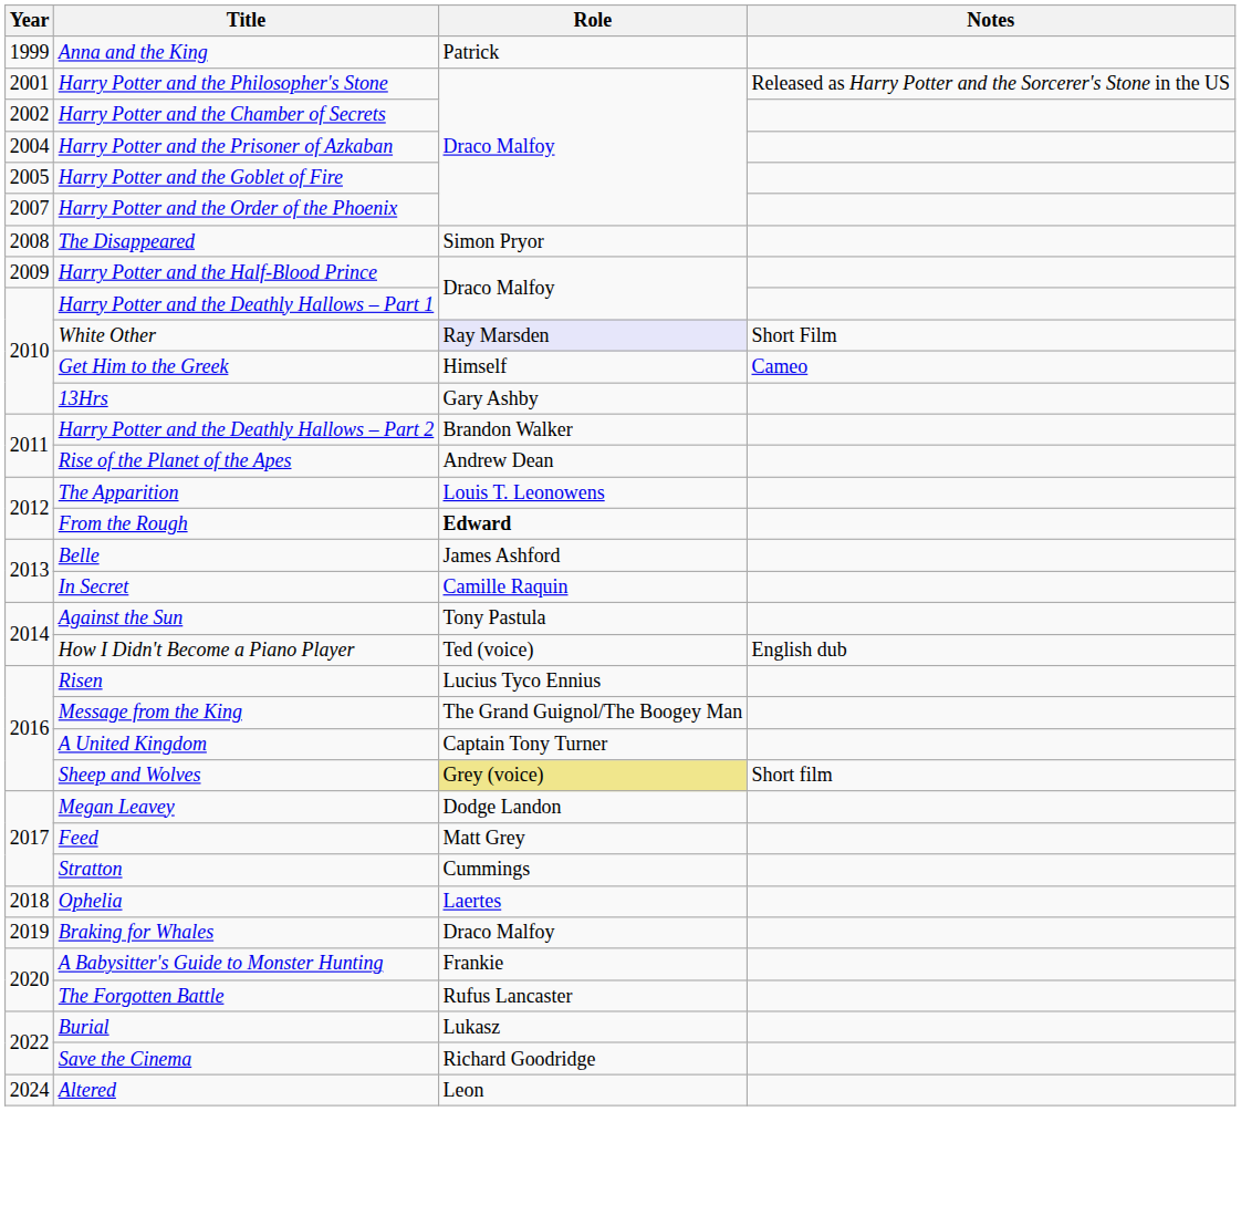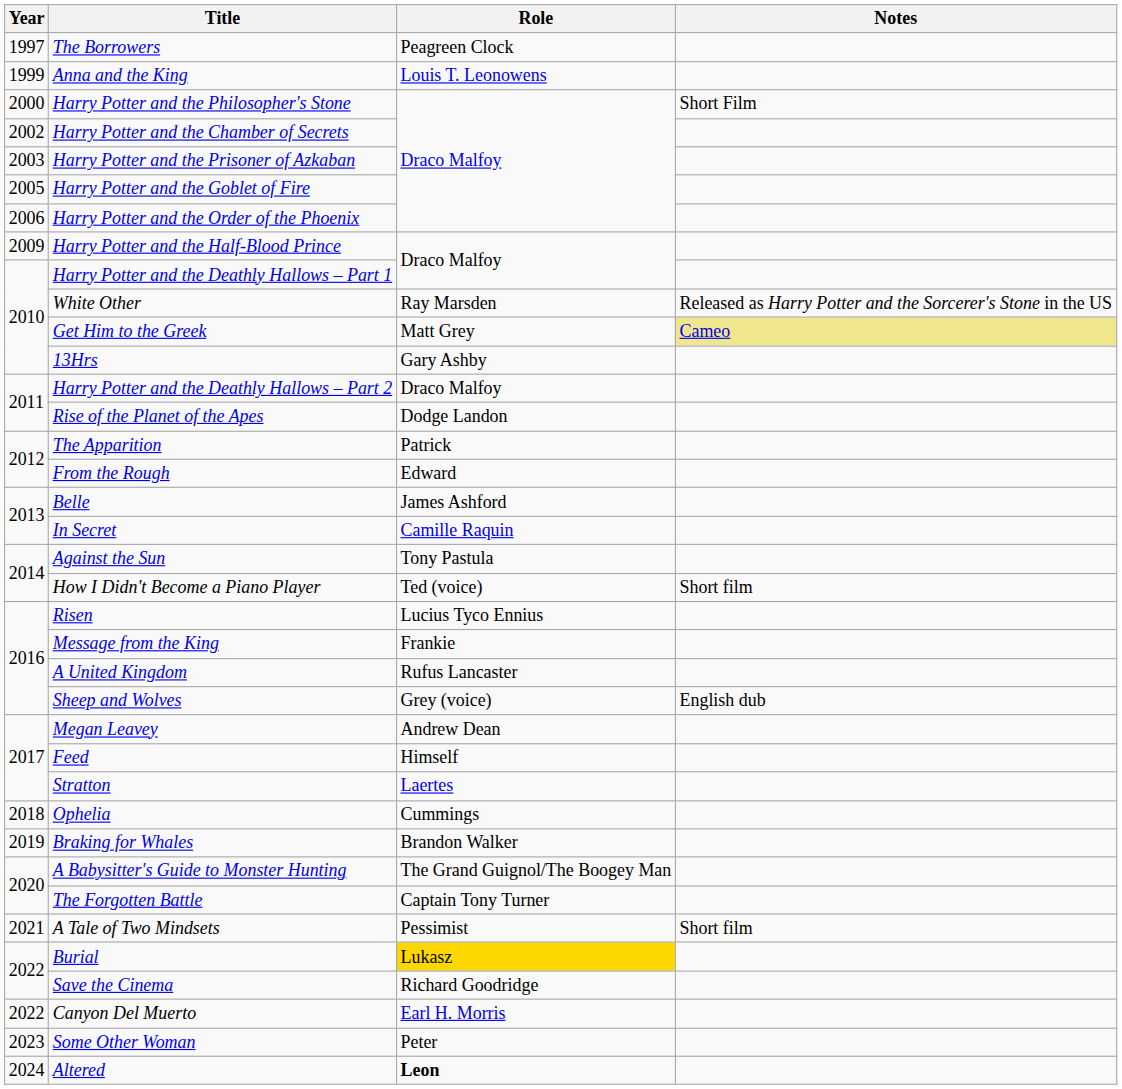+ row: 1997 | The Borrowers | Peagreen Clock
Anna and the King | Role: Patrick -> Louis T. Leonowens
Harry Potter and the Philosopher's Stone | Year: 2001 -> 2000
Harry Potter and the Philosopher's Stone | Notes: Released as Harry Potter and the Sorcerer's Stone in the US -> Short Film
Harry Potter and the Prisoner of Azkaban | Year: 2004 -> 2003
Harry Potter and the Order of the Phoenix | Year: 2007 -> 2006
- row: 2008 | The Disappeared | Simon Pryor
White Other | Role: lavender background -> no background
White Other | Notes: Short Film -> Released as Harry Potter and the Sorcerer's Stone in the US
Get Him to the Greek | Role: Himself -> Matt Grey
Get Him to the Greek | Notes: no background -> khaki background
Harry Potter and the Deathly Hallows – Part 2 | Role: Brandon Walker -> Draco Malfoy
Rise of the Planet of the Apes | Role: Andrew Dean -> Dodge Landon
The Apparition | Role: Louis T. Leonowens -> Patrick
From the Rough | Role: bold -> normal
How I Didn't Become a Piano Player | Notes: English dub -> Short film
Message from the King | Role: The Grand Guignol/The Boogey Man -> Frankie
A United Kingdom | Role: Captain Tony Turner -> Rufus Lancaster
Sheep and Wolves | Role: khaki background -> no background
Sheep and Wolves | Notes: Short film -> English dub
Megan Leavey | Role: Dodge Landon -> Andrew Dean
Feed | Role: Matt Grey -> Himself
Stratton | Role: Cummings -> Laertes
Ophelia | Role: Laertes -> Cummings
Braking for Whales | Role: Draco Malfoy -> Brandon Walker
A Babysitter's Guide to Monster Hunting | Role: Frankie -> The Grand Guignol/The Boogey Man
The Forgotten Battle | Role: Rufus Lancaster -> Captain Tony Turner
+ row: 2021 | A Tale of Two Mindsets | Pessimist | Short film
Burial | Role: no background -> gold background
+ row: 2022 | Canyon Del Muerto | Earl H. Morris
+ row: 2023 | Some Other Woman | Peter
Altered | Role: normal -> bold
